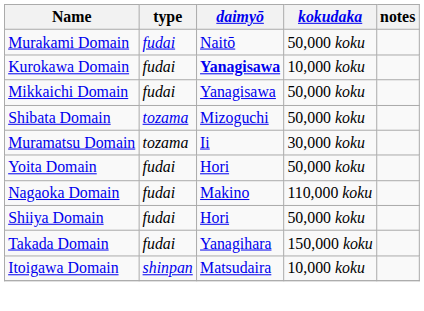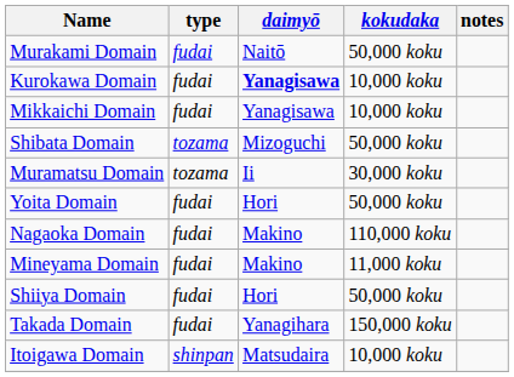Mikkaichi Domain | kokudaka: 50,000 koku -> 10,000 koku
+ row: Mineyama Domain | fudai | Makino | 11,000 koku
